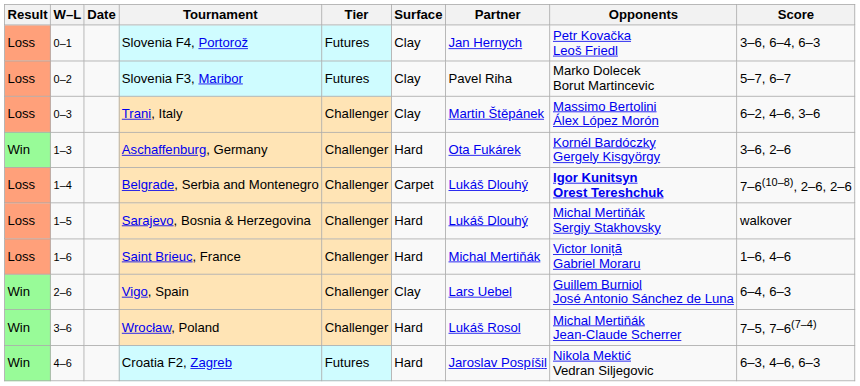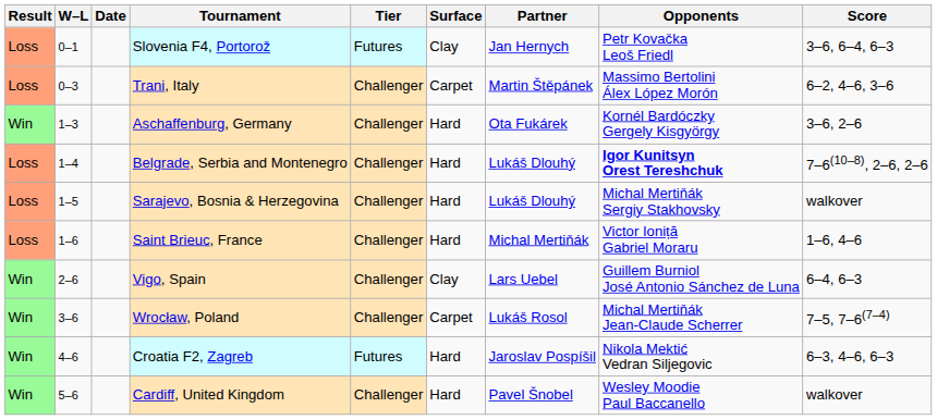- row: Loss | 0–2 | Slovenia F3, Maribor | Futures | Clay | Pavel Riha | Marko Dolecek Borut Martincevic | 5–7, 6–7
Trani, Italy | Surface: Clay -> Carpet
Belgrade, Serbia and Montenegro | Surface: Carpet -> Hard
Wrocław, Poland | Surface: Hard -> Carpet
+ row: Win | 5–6 | Cardiff, United Kingdom | Challenger | Hard | Pavel Šnobel | Wesley Moodie Paul Baccanello | walkover
